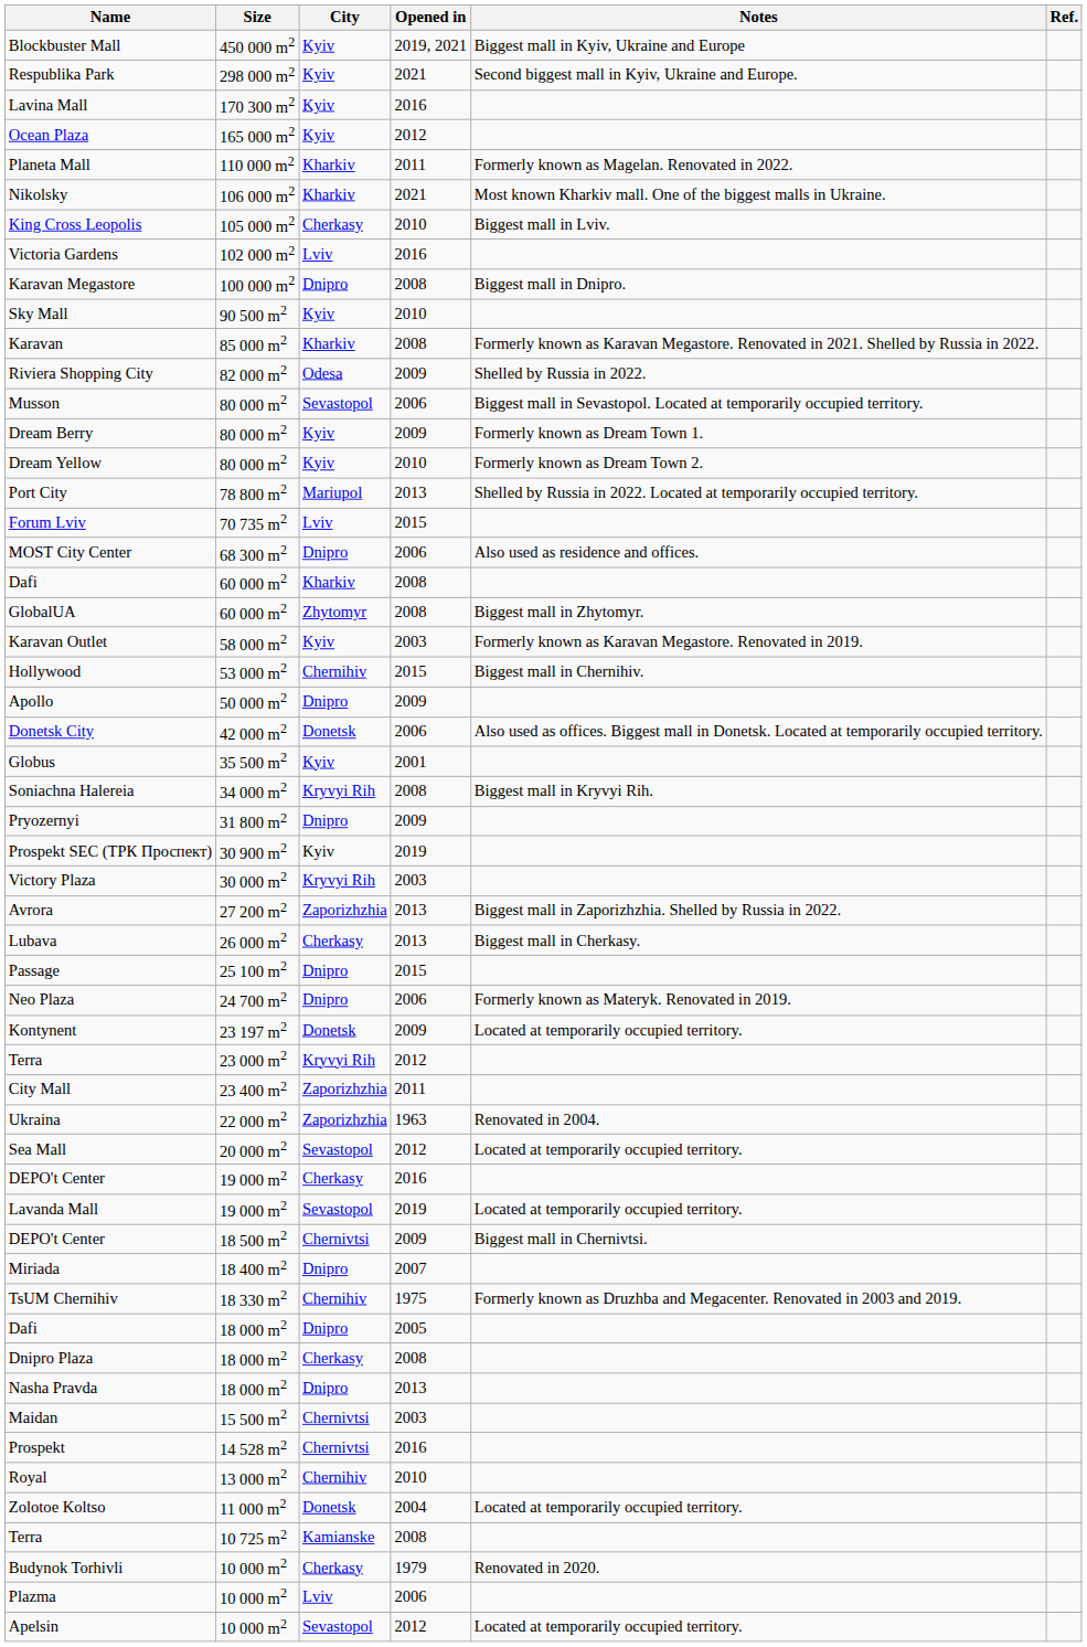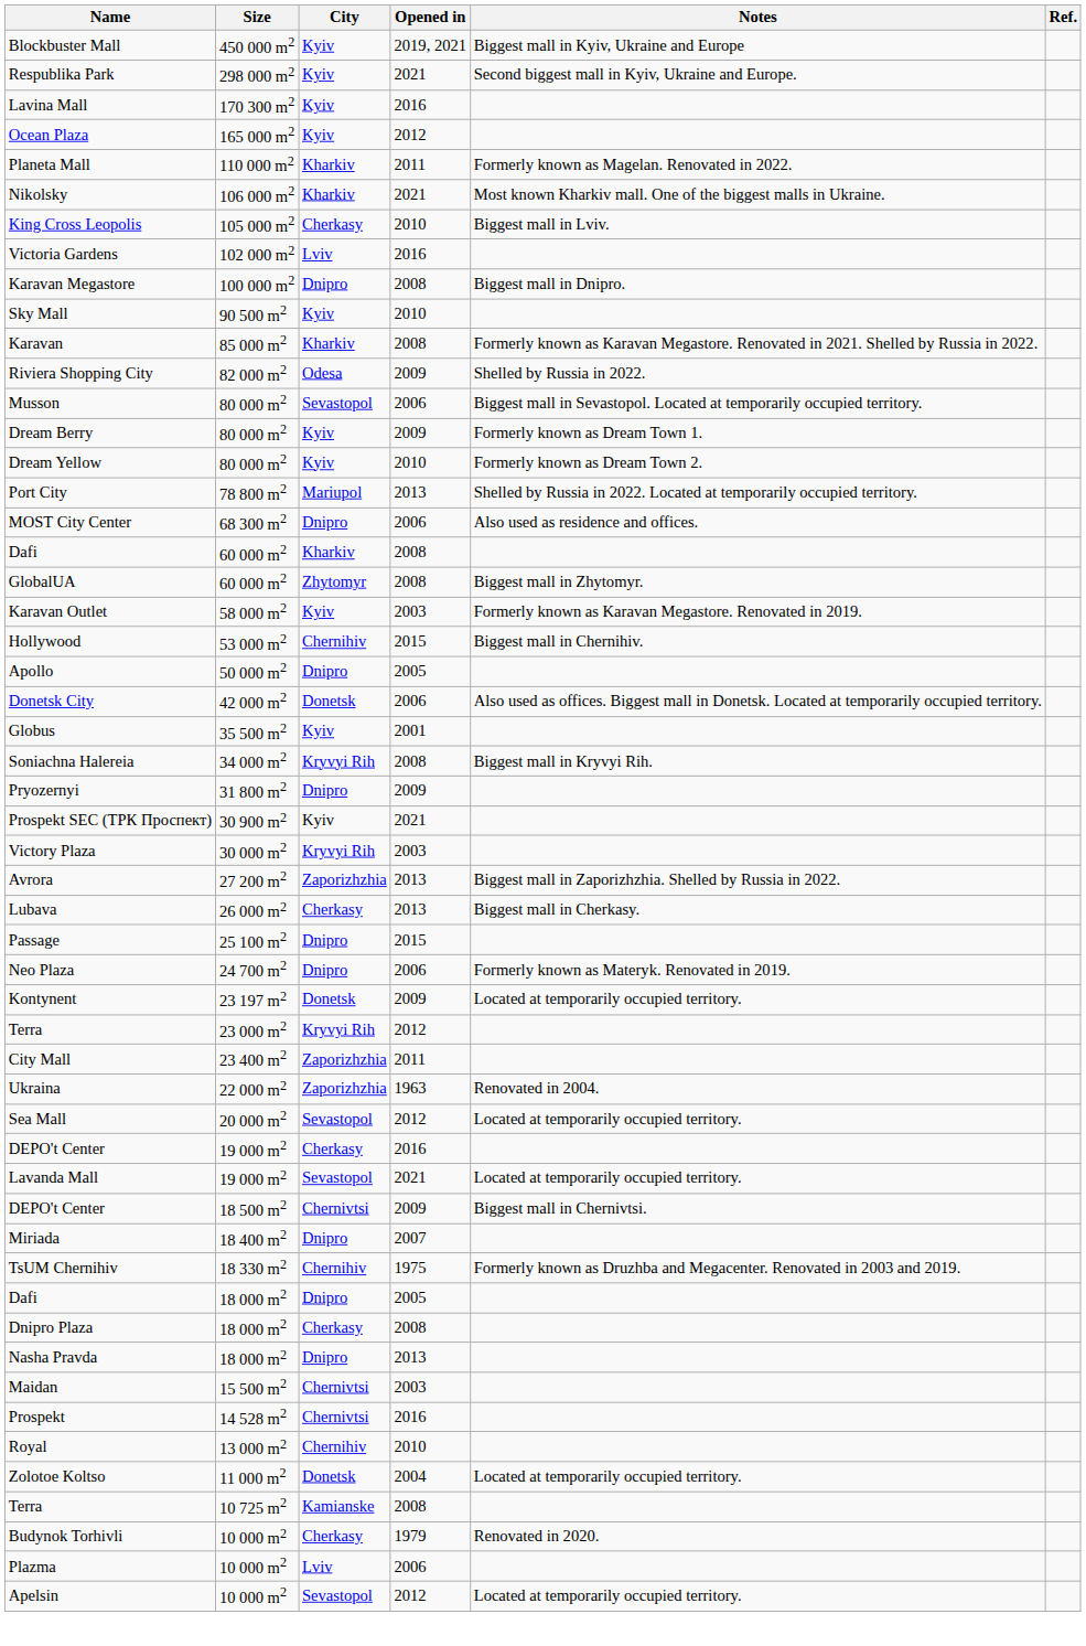- row: Forum Lviv | 70 735 m2 | Lviv | 2015
Apollo | Opened in: 2009 -> 2005
Prospekt SEC (ТРК Проспект) | Opened in: 2019 -> 2021
Lavanda Mall | Opened in: 2019 -> 2021
